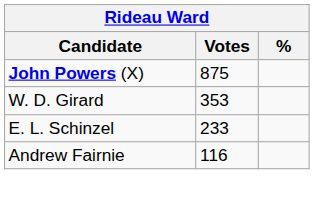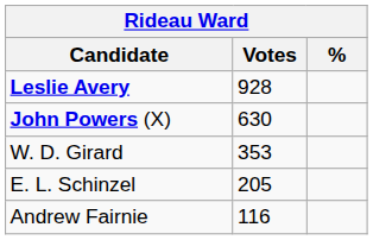+ row: Leslie Avery | 928
John Powers (X) | Votes: 875 -> 630
E. L. Schinzel | Votes: 233 -> 205
